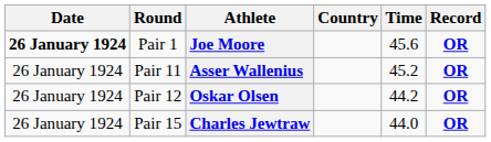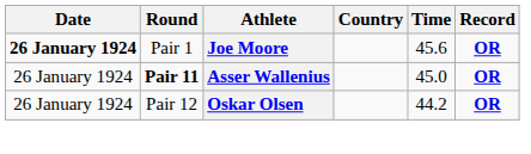Asser Wallenius | Round: normal -> bold
Asser Wallenius | Time: 45.2 -> 45.0
- row: 26 January 1924 | Pair 15 | Charles Jewtraw | 44.0 | OR
